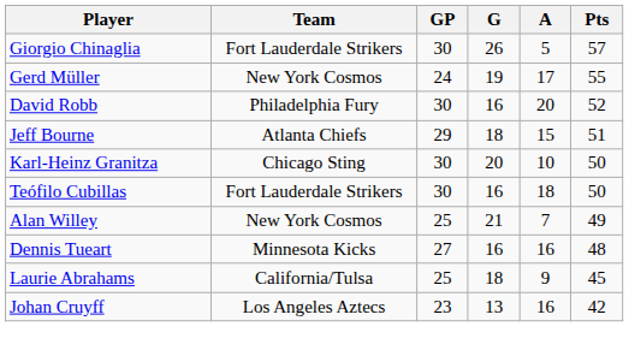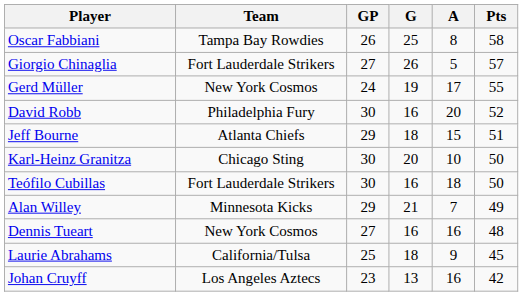+ row: Oscar Fabbiani | Tampa Bay Rowdies | 26 | 25 | 8 | 58
Giorgio Chinaglia | GP: 30 -> 27
Alan Willey | Team: New York Cosmos -> Minnesota Kicks
Alan Willey | GP: 25 -> 29
Dennis Tueart | Team: Minnesota Kicks -> New York Cosmos
